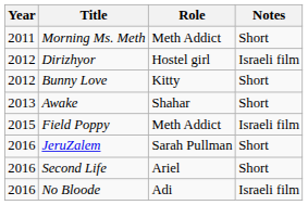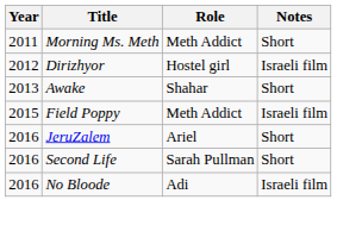- row: 2012 | Bunny Love | Kitty | Short
JeruZalem | Role: Sarah Pullman -> Ariel
Second Life | Role: Ariel -> Sarah Pullman
